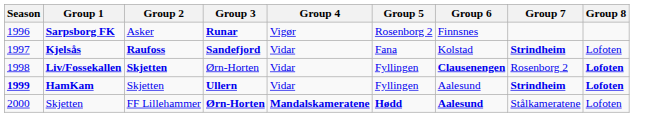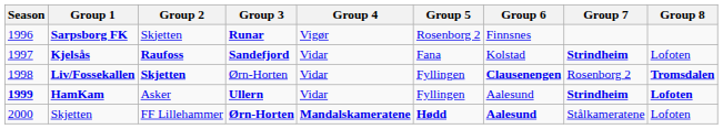Sarpsborg FK | Group 2: Asker -> Skjetten
Liv/Fossekallen | Group 8: Lofoten -> Tromsdalen
HamKam | Group 2: Skjetten -> Asker
